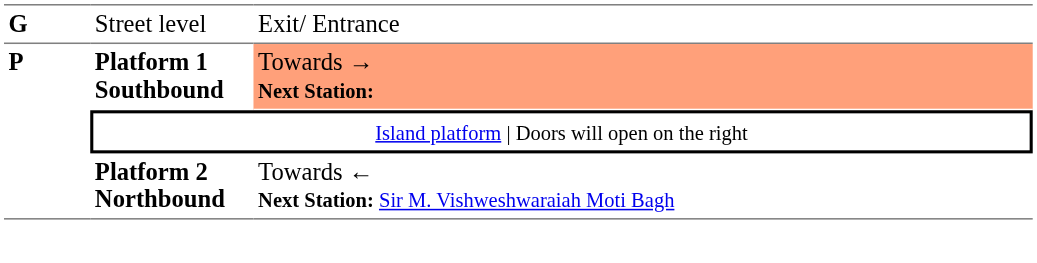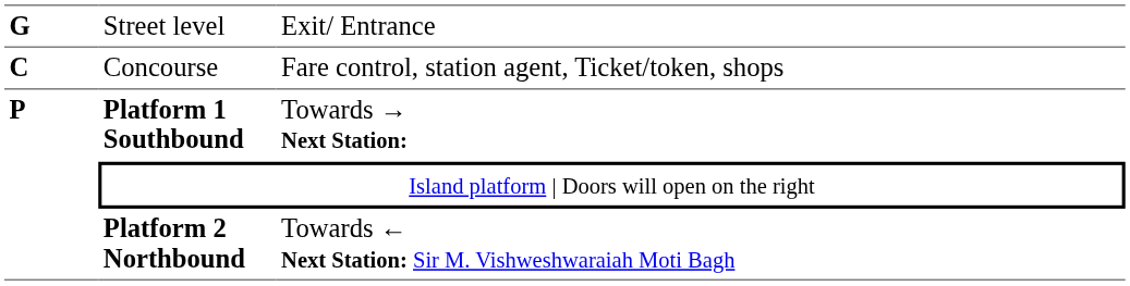+ row: C | Concourse | Fare control, station agent, Ticket/token, shops
Platform 1 Southbound | column 3: lightsalmon background -> no background
